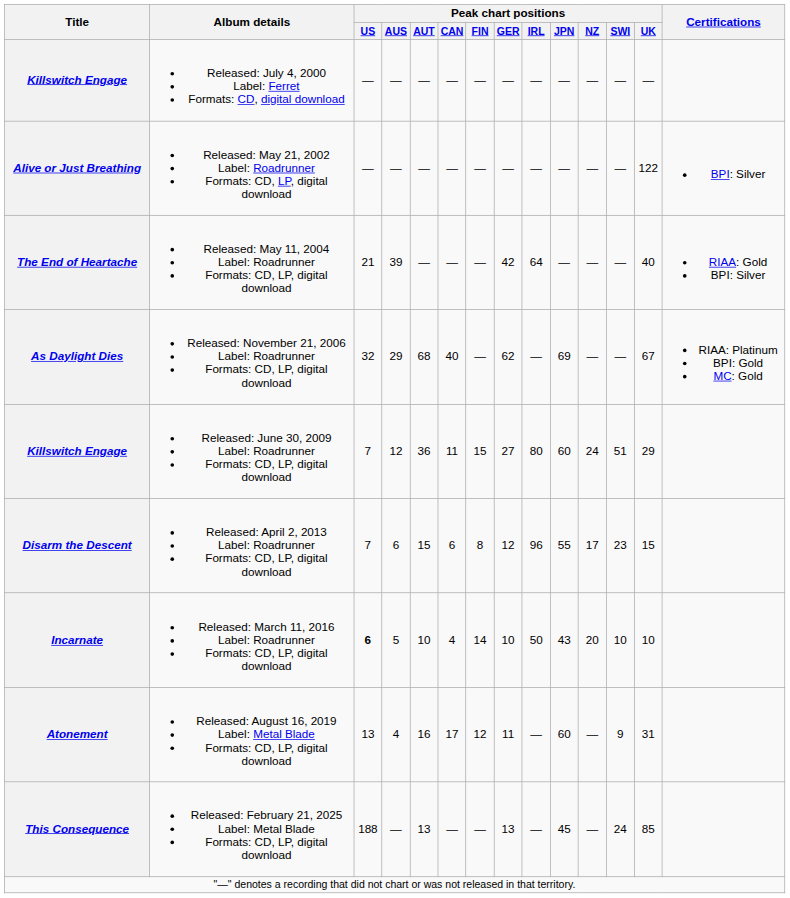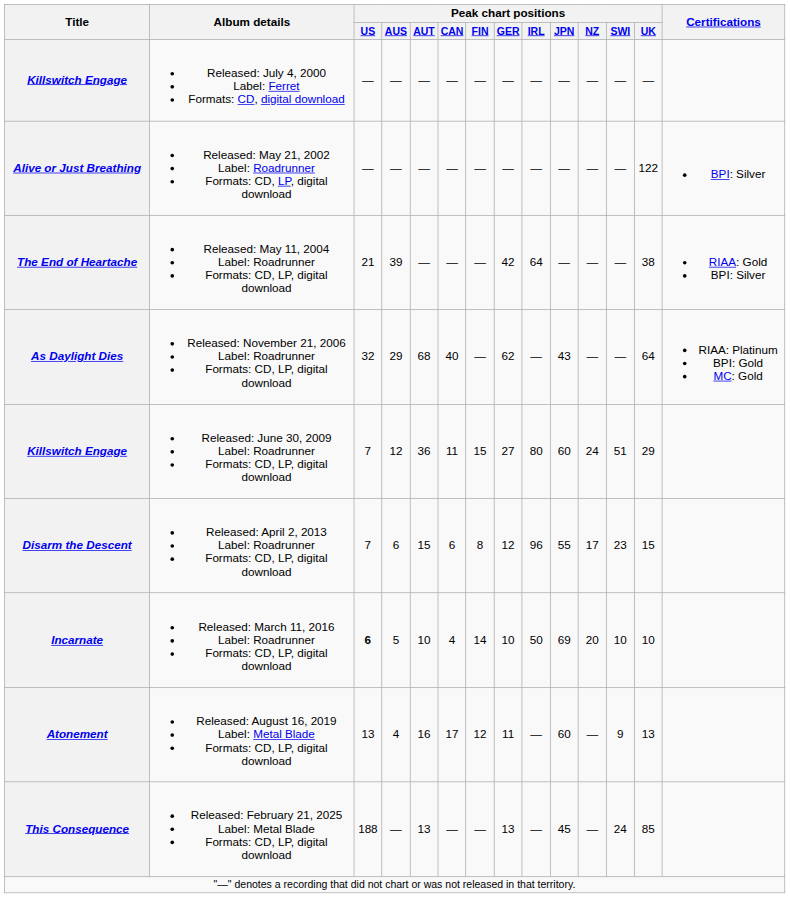The End of Heartache | Peak chart positions / UK: 40 -> 38
As Daylight Dies | Peak chart positions / JPN: 69 -> 43
As Daylight Dies | Peak chart positions / UK: 67 -> 64
Incarnate | Peak chart positions / JPN: 43 -> 69
Atonement | Peak chart positions / UK: 31 -> 13
